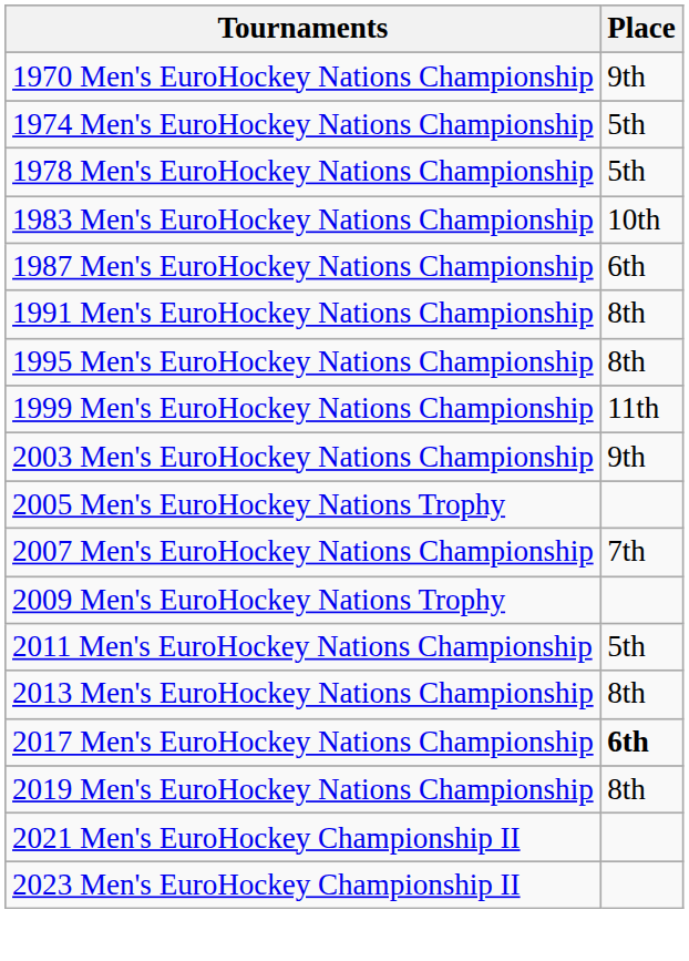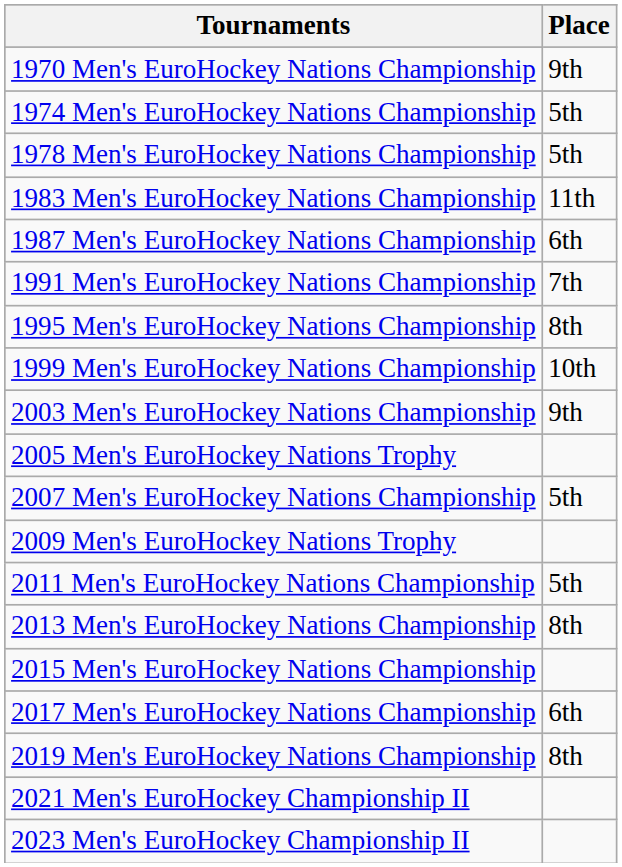1983 Men's EuroHockey Nations Championship | Place: 10th -> 11th
1991 Men's EuroHockey Nations Championship | Place: 8th -> 7th
1999 Men's EuroHockey Nations Championship | Place: 11th -> 10th
2007 Men's EuroHockey Nations Championship | Place: 7th -> 5th
+ row: 2015 Men's EuroHockey Nations Championship
2017 Men's EuroHockey Nations Championship | Place: bold -> normal
